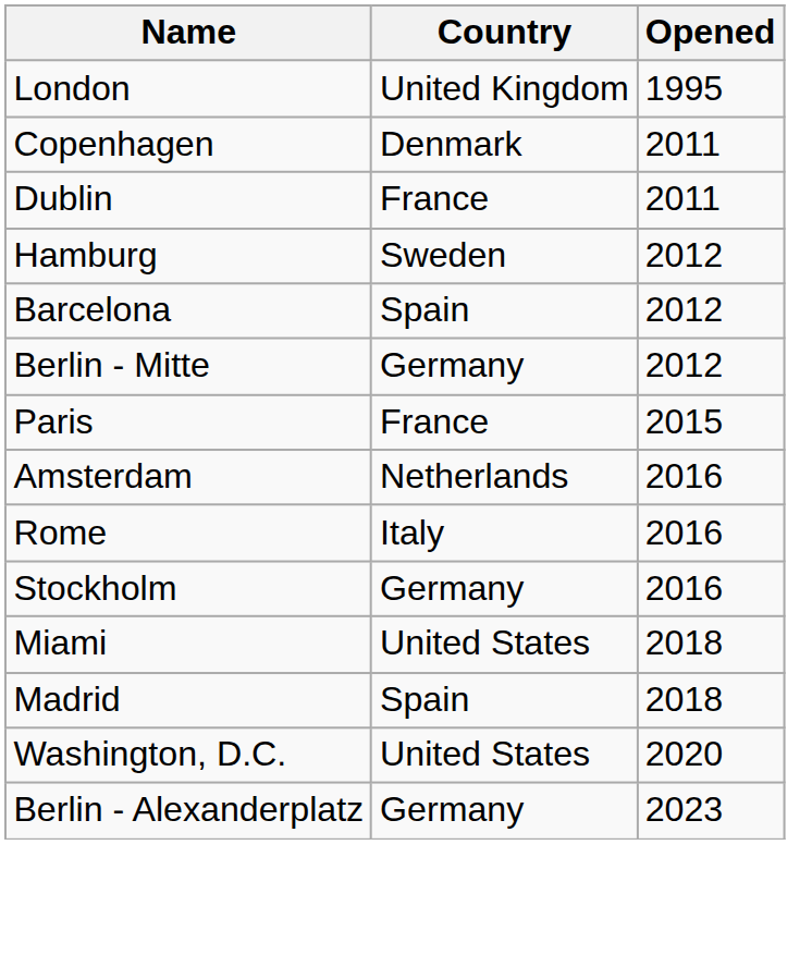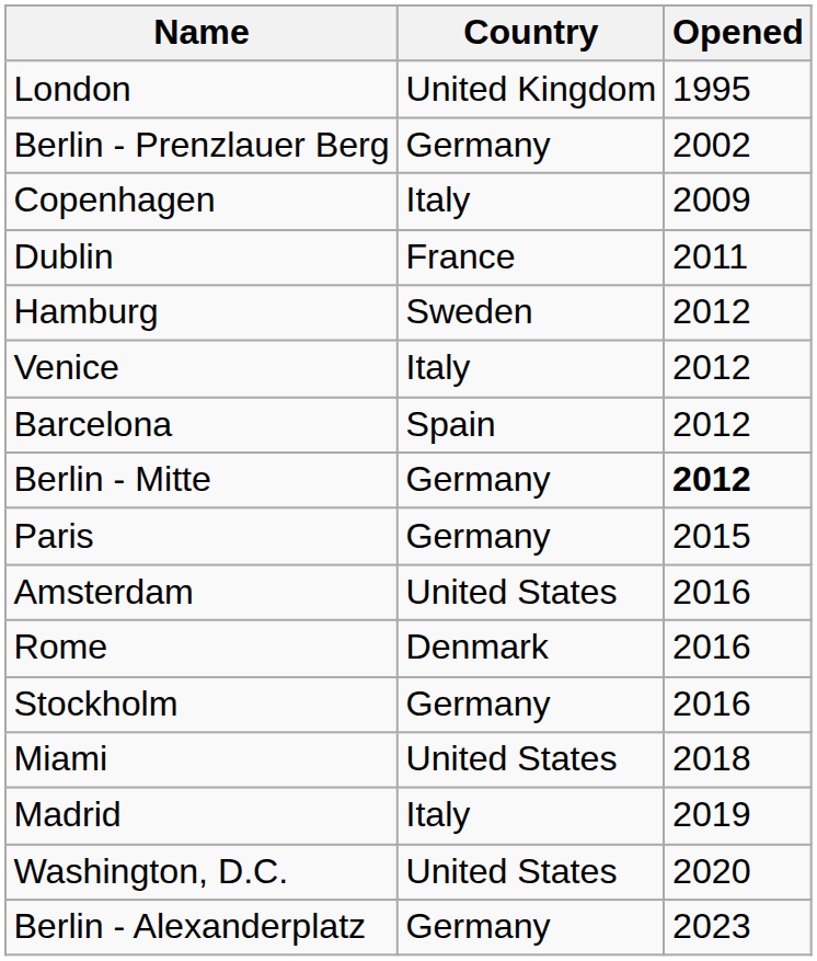+ row: Berlin - Prenzlauer Berg | Germany | 2002
Copenhagen | Country: Denmark -> Italy
Copenhagen | Opened: 2011 -> 2009
+ row: Venice | Italy | 2012
Berlin - Mitte | Opened: normal -> bold
Paris | Country: France -> Germany
Amsterdam | Country: Netherlands -> United States
Rome | Country: Italy -> Denmark
Madrid | Country: Spain -> Italy
Madrid | Opened: 2018 -> 2019
